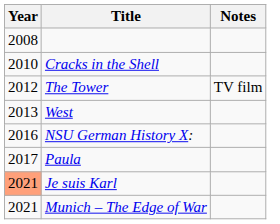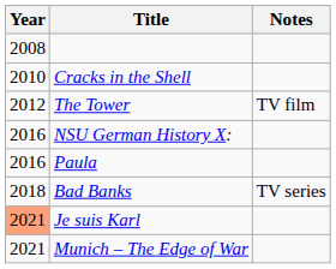- row: 2013 | West
Paula | Year: 2017 -> 2016
+ row: 2018 | Bad Banks | TV series
